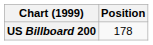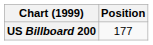US Billboard 200 | Position: 178 -> 177
